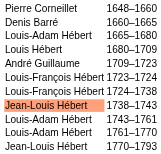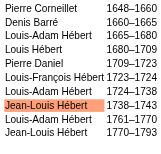1709–1723 | column 1: André Guillaume -> Pierre Daniel
1724–1738 | column 1: Louis-François Hébert -> Louis-Adam Hébert
- row: Louis-Adam Hébert | 1743–1761
